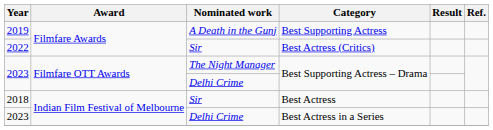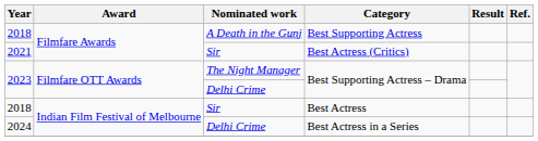Best Supporting Actress | Year: 2019 -> 2018
Best Actress (Critics) | Year: 2022 -> 2021
Best Actress in a Series | Year: 2023 -> 2024
